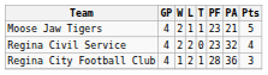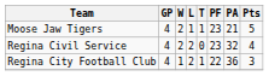Regina City Football Club | PF: 28 -> 22
